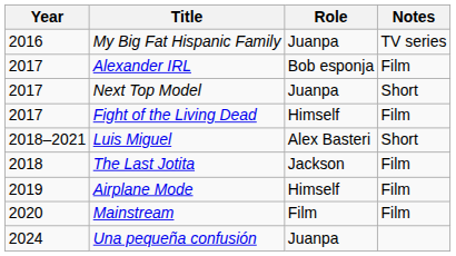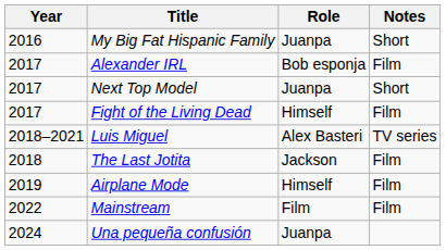My Big Fat Hispanic Family | Notes: TV series -> Short
Luis Miguel | Notes: Short -> TV series
Mainstream | Year: 2020 -> 2022
